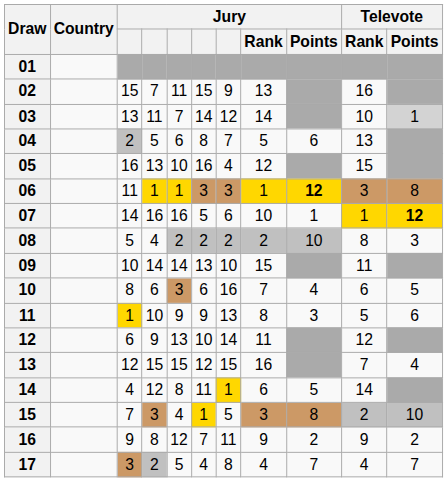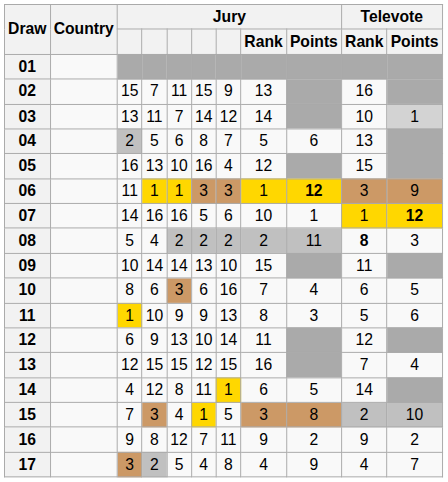06 | Televote / Points: 8 -> 9
08 | Jury / Points: 10 -> 11
08 | Televote / Rank: normal -> bold
17 | Jury / Points: 7 -> 9
